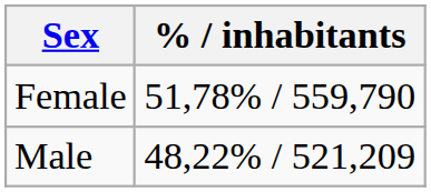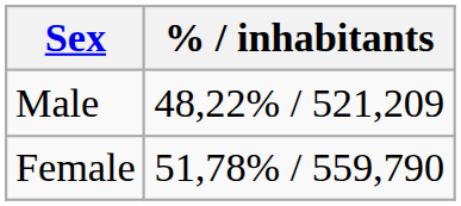rows swapped: Male <-> Female
